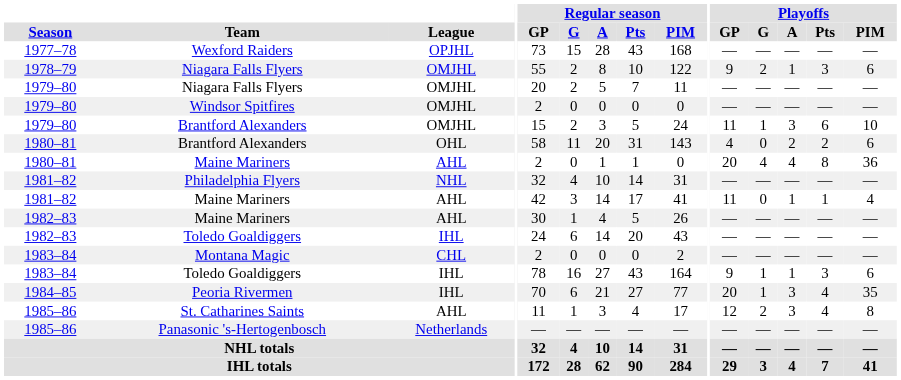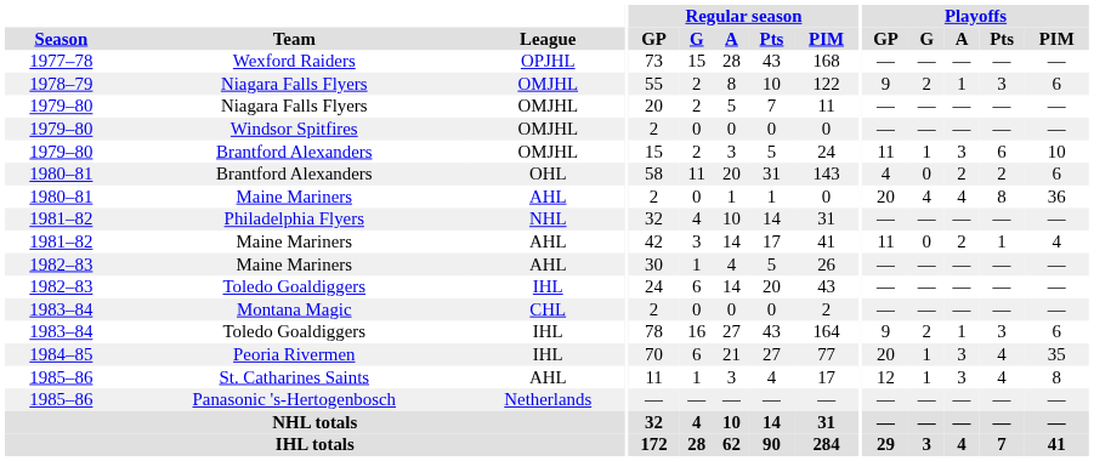1981–82 / Maine Mariners | Playoffs / A: 1 -> 2
1983–84 / Toledo Goaldiggers | Playoffs / G: 1 -> 2
St. Catharines Saints | Playoffs / G: 2 -> 1
